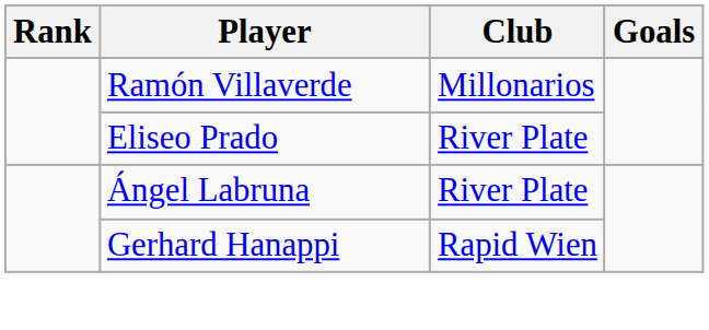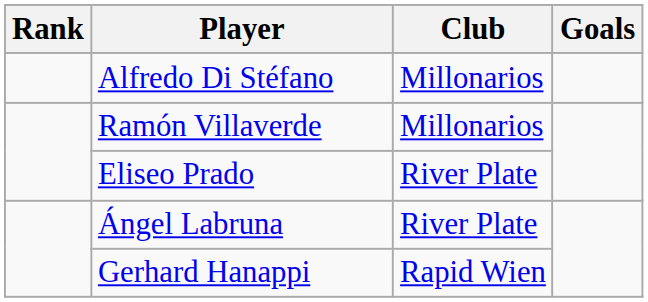+ row: Alfredo Di Stéfano | Millonarios
